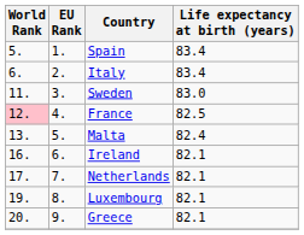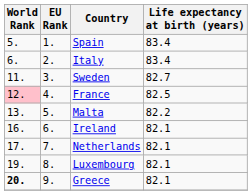Sweden | column 4: 83.0 -> 82.7
Malta | column 4: 82.4 -> 82.2
Greece | World Rank: normal -> bold
